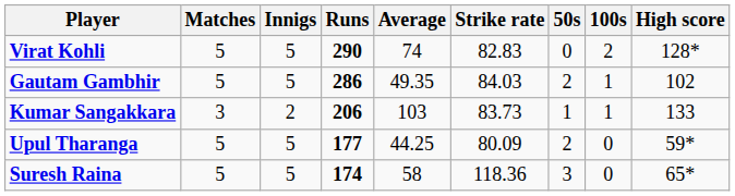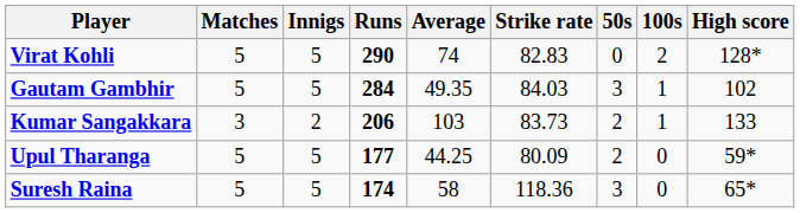Gautam Gambhir | Runs: 286 -> 284
Gautam Gambhir | 50s: 2 -> 3
Kumar Sangakkara | 50s: 1 -> 2
